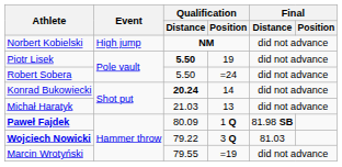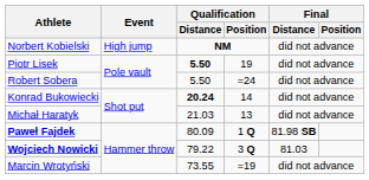Marcin Wrotyński | Qualification / Distance: 79.55 -> 73.55
